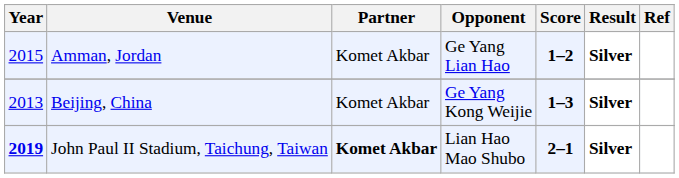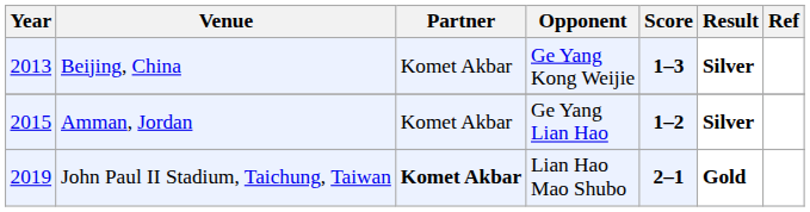rows swapped: Beijing, China <-> Amman, Jordan
John Paul II Stadium, Taichung, Taiwan | Year: bold -> normal
John Paul II Stadium, Taichung, Taiwan | Result: Silver -> Gold
